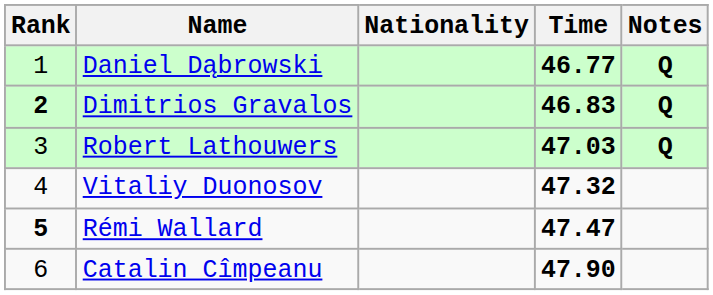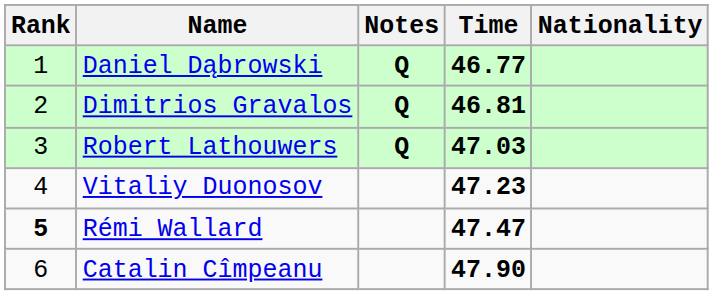columns swapped: Nationality <-> Notes
Dimitrios Gravalos | Rank: bold -> normal
Dimitrios Gravalos | Time: 46.83 -> 46.81
Vitaliy Duonosov | Time: 47.32 -> 47.23
